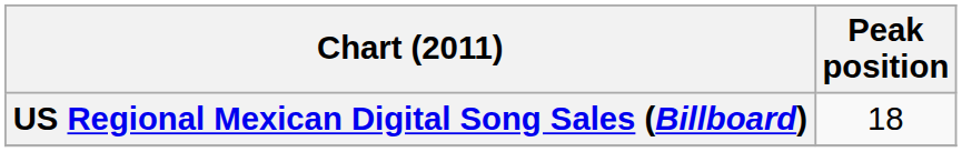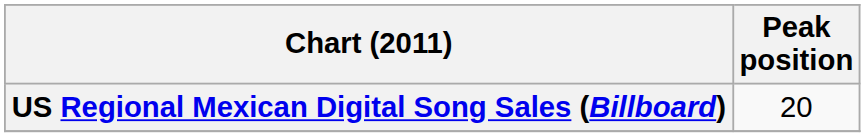US Regional Mexican Digital Song Sales (Billboard) | Peak position: 18 -> 20
